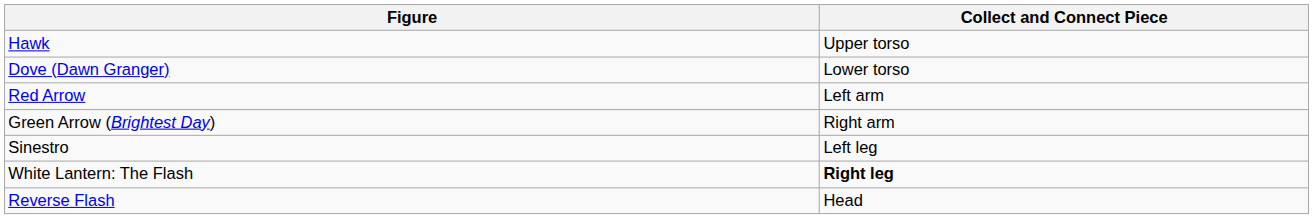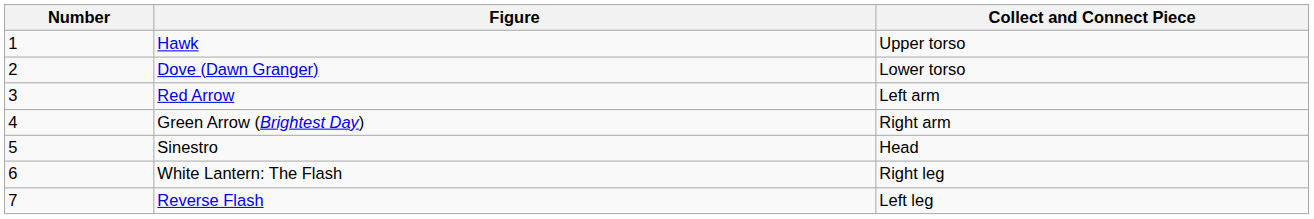+ column: Number | 1 | 2 | 3 | 4 | 5 | 6 | 7
Sinestro | Collect and Connect Piece: Left leg -> Head
White Lantern: The Flash | Collect and Connect Piece: bold -> normal
Reverse Flash | Collect and Connect Piece: Head -> Left leg
